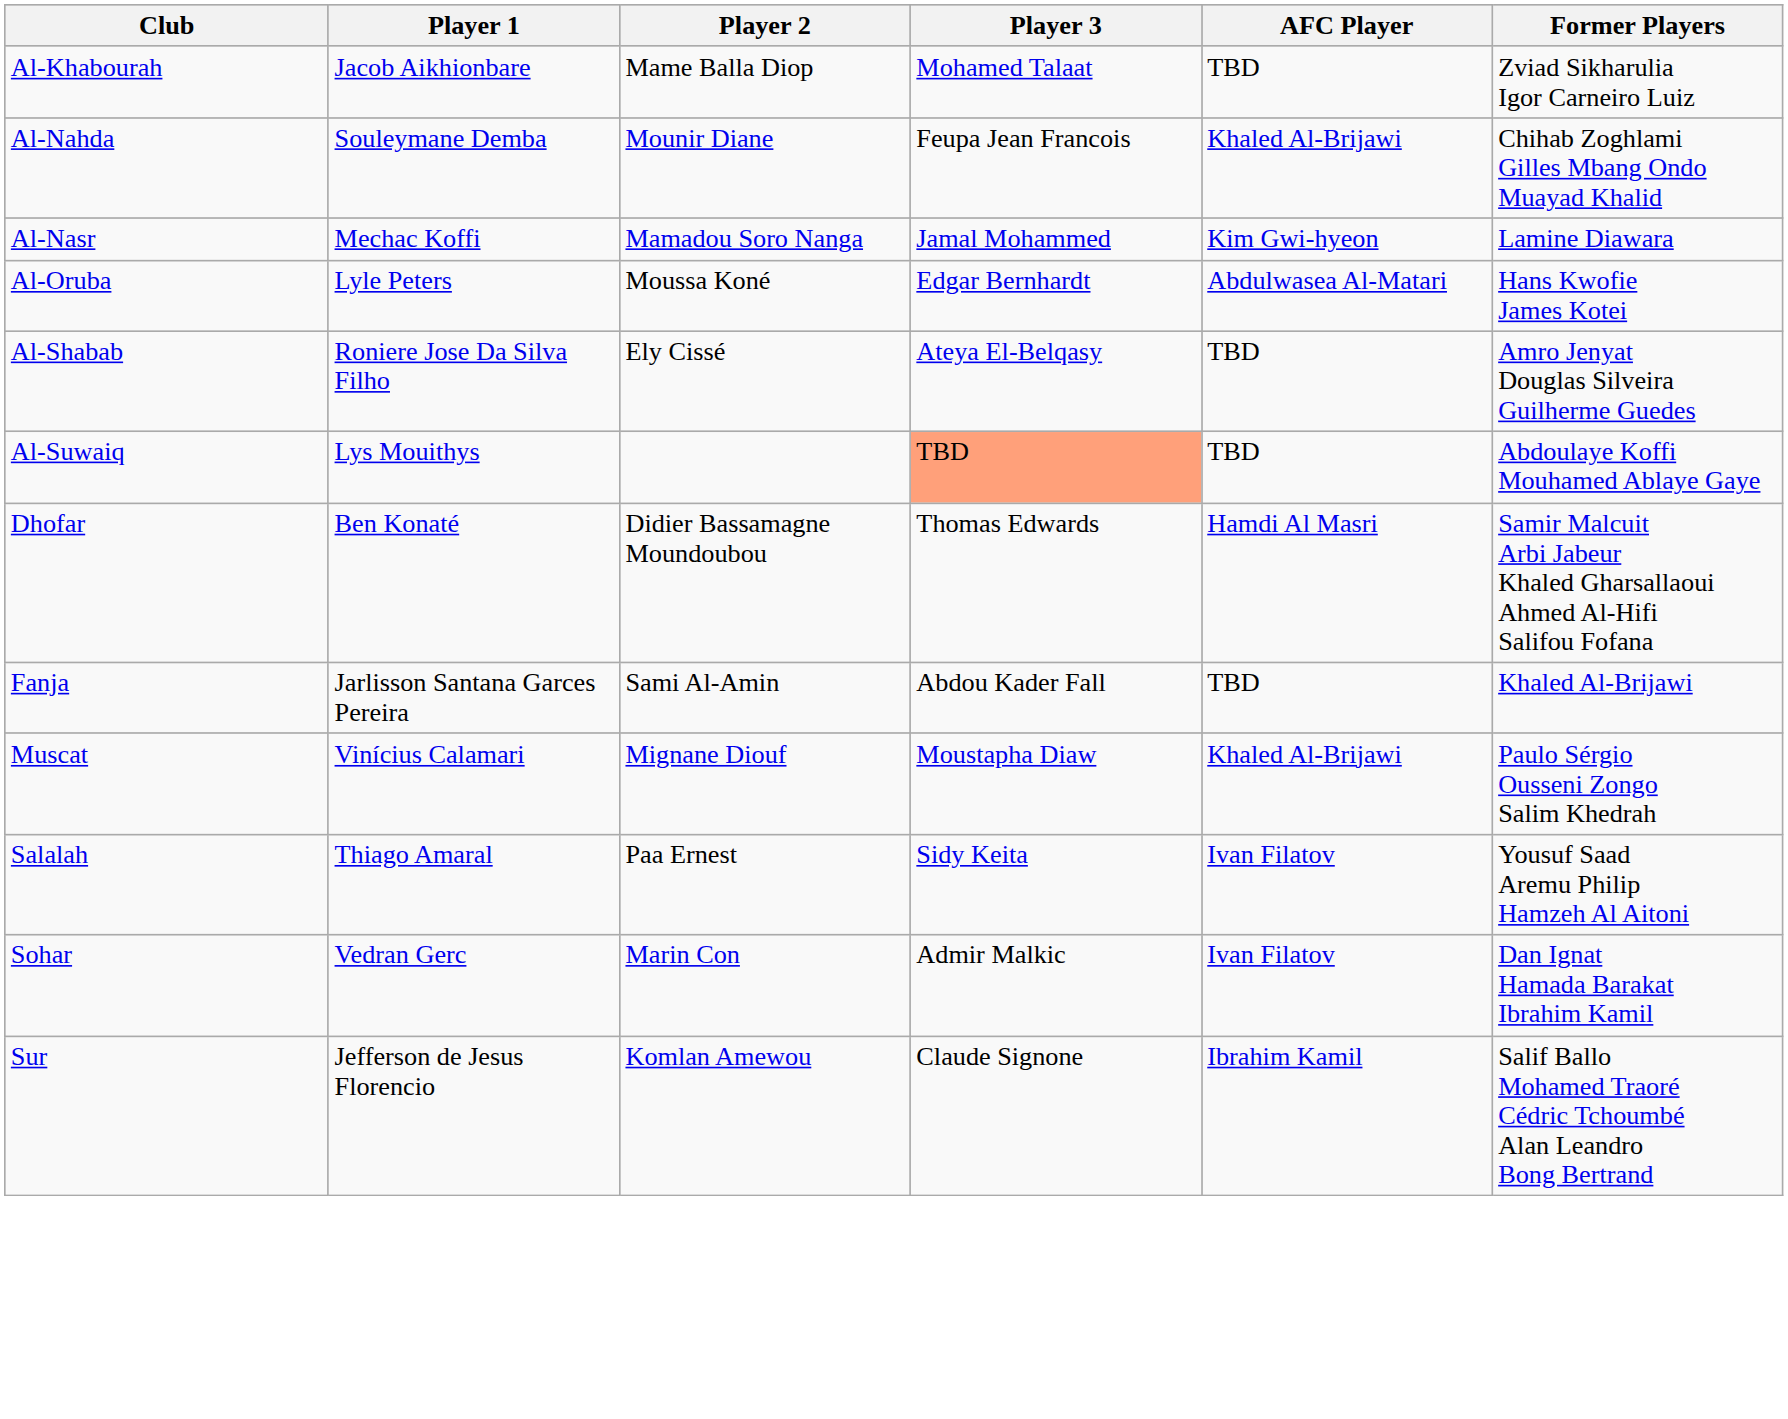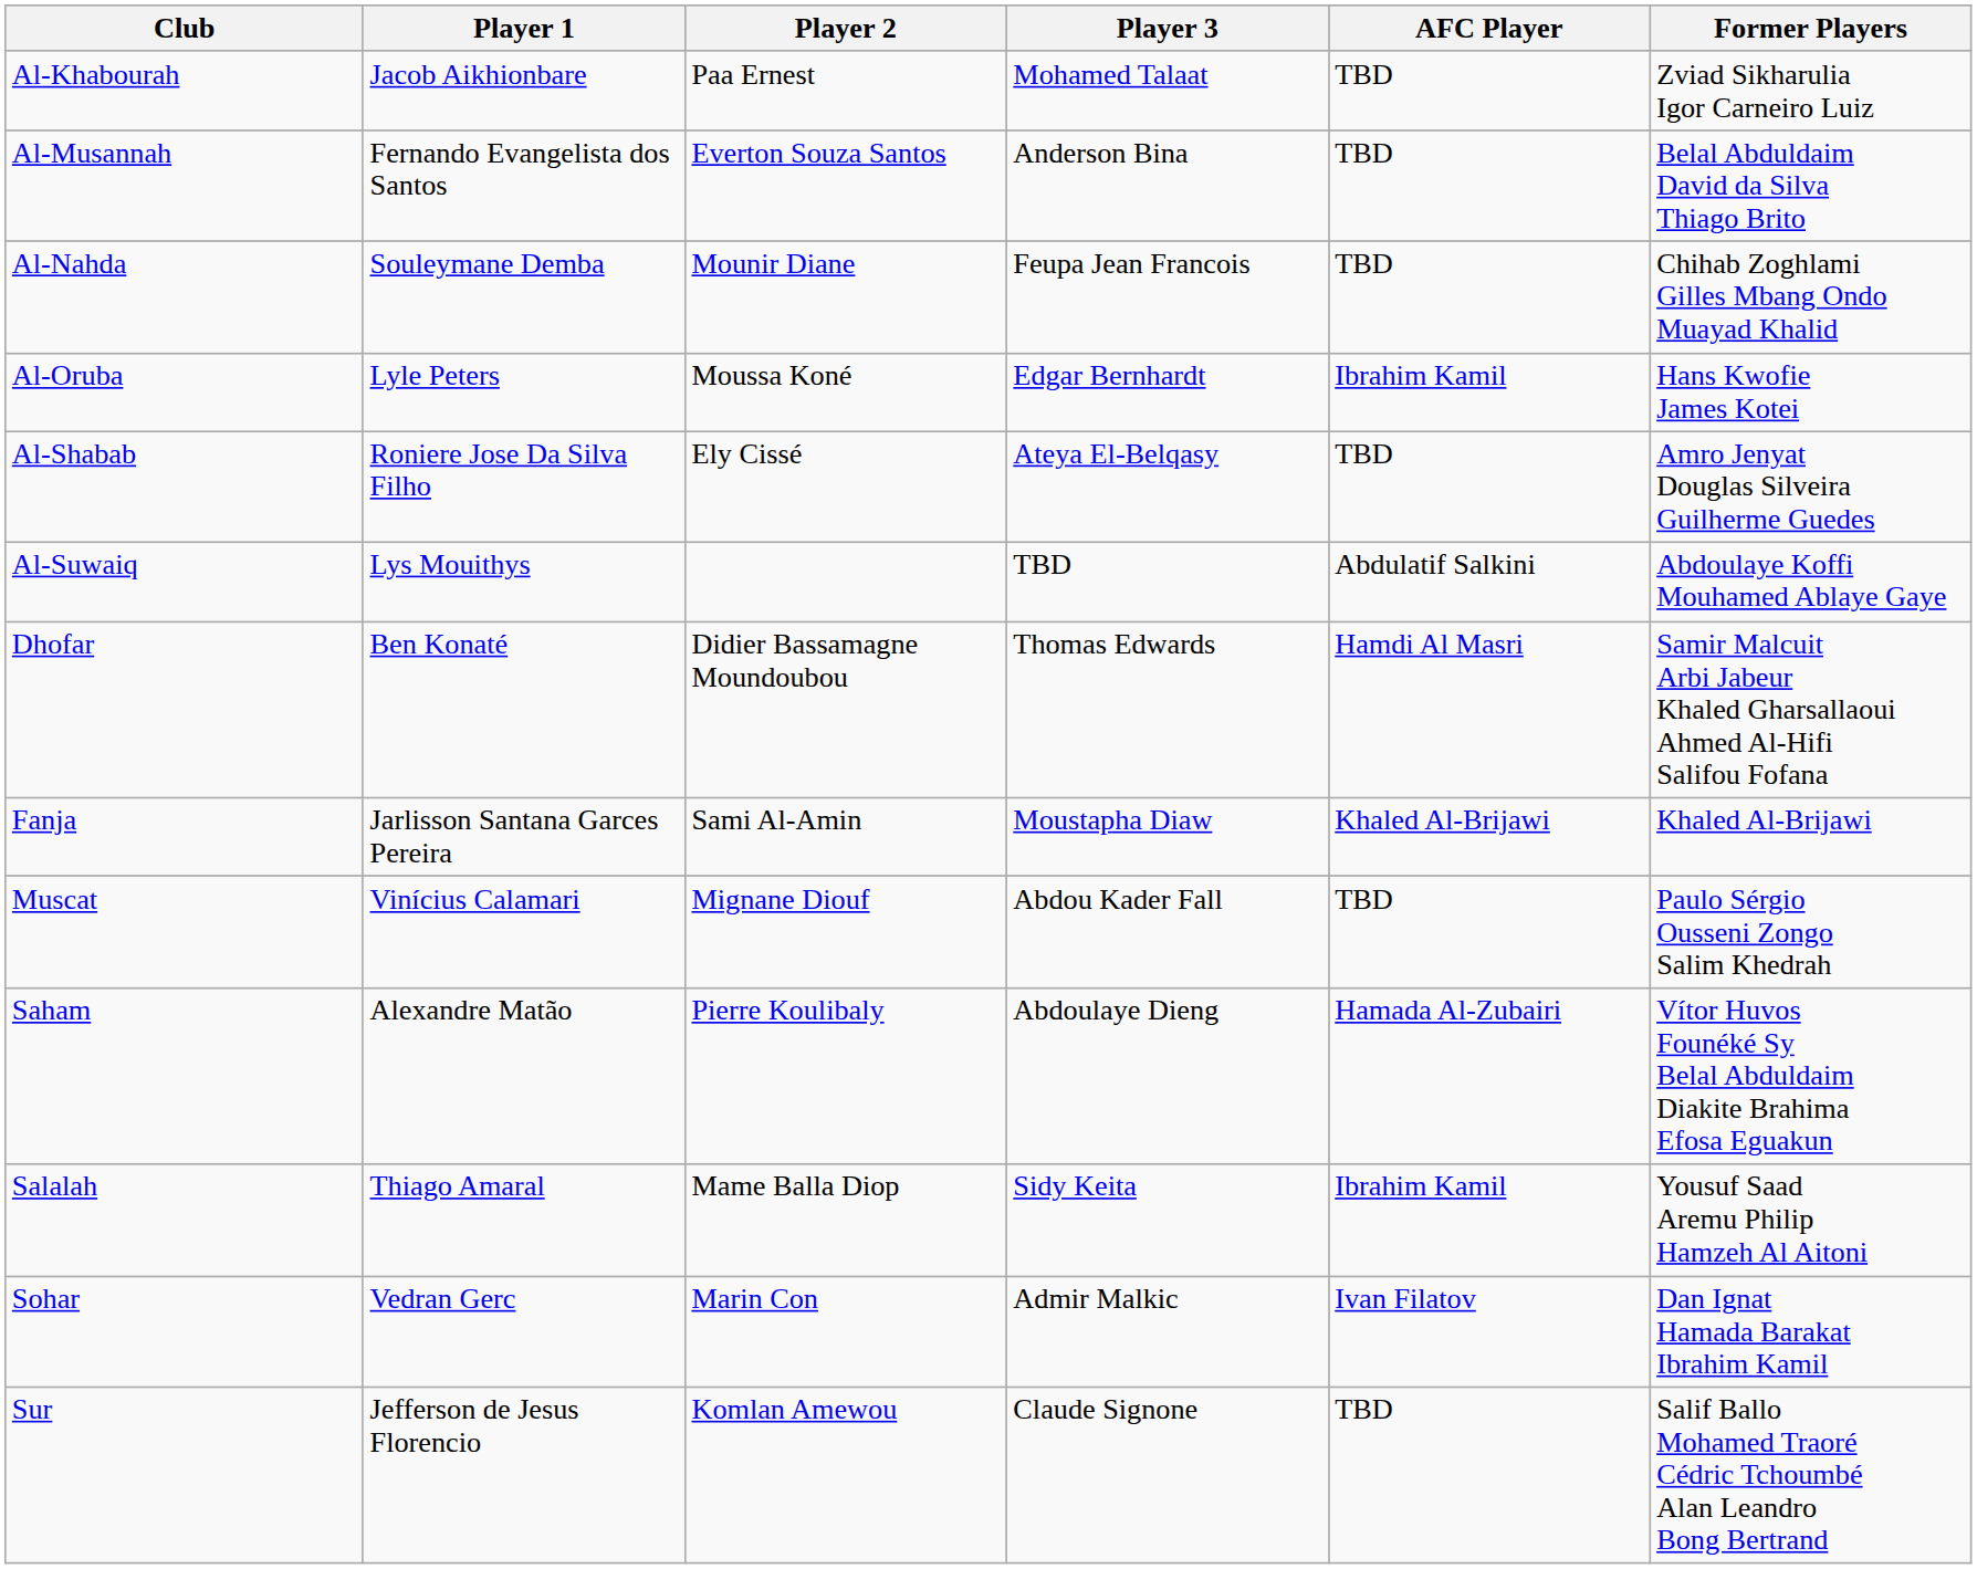Al-Khabourah | Player 2: Mame Balla Diop -> Paa Ernest
+ row: Al-Musannah | Fernando Evangelista dos Santos | Everton Souza Santos | Anderson Bina | TBD | Belal Abduldaim David da Silva Thiago Brito
Al-Nahda | AFC Player: Khaled Al-Brijawi -> TBD
- row: Al-Nasr | Mechac Koffi | Mamadou Soro Nanga | Jamal Mohammed | Kim Gwi-hyeon | Lamine Diawara
Al-Oruba | AFC Player: Abdulwasea Al-Matari -> Ibrahim Kamil
Al-Suwaiq | Player 3: lightsalmon background -> no background
Al-Suwaiq | AFC Player: TBD -> Abdulatif Salkini
Fanja | Player 3: Abdou Kader Fall -> Moustapha Diaw
Fanja | AFC Player: TBD -> Khaled Al-Brijawi
Muscat | Player 3: Moustapha Diaw -> Abdou Kader Fall
Muscat | AFC Player: Khaled Al-Brijawi -> TBD
+ row: Saham | Alexandre Matão | Pierre Koulibaly | Abdoulaye Dieng | Hamada Al-Zubairi | Vítor Huvos Founéké Sy Belal Abduldaim Diakite Brahima Efosa Eguakun
Salalah | Player 2: Paa Ernest -> Mame Balla Diop
Salalah | AFC Player: Ivan Filatov -> Ibrahim Kamil
Sur | AFC Player: Ibrahim Kamil -> TBD
